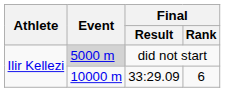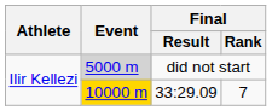33:29.09 | Event: no background -> gold background
33:29.09 | Final / Rank: 6 -> 7
